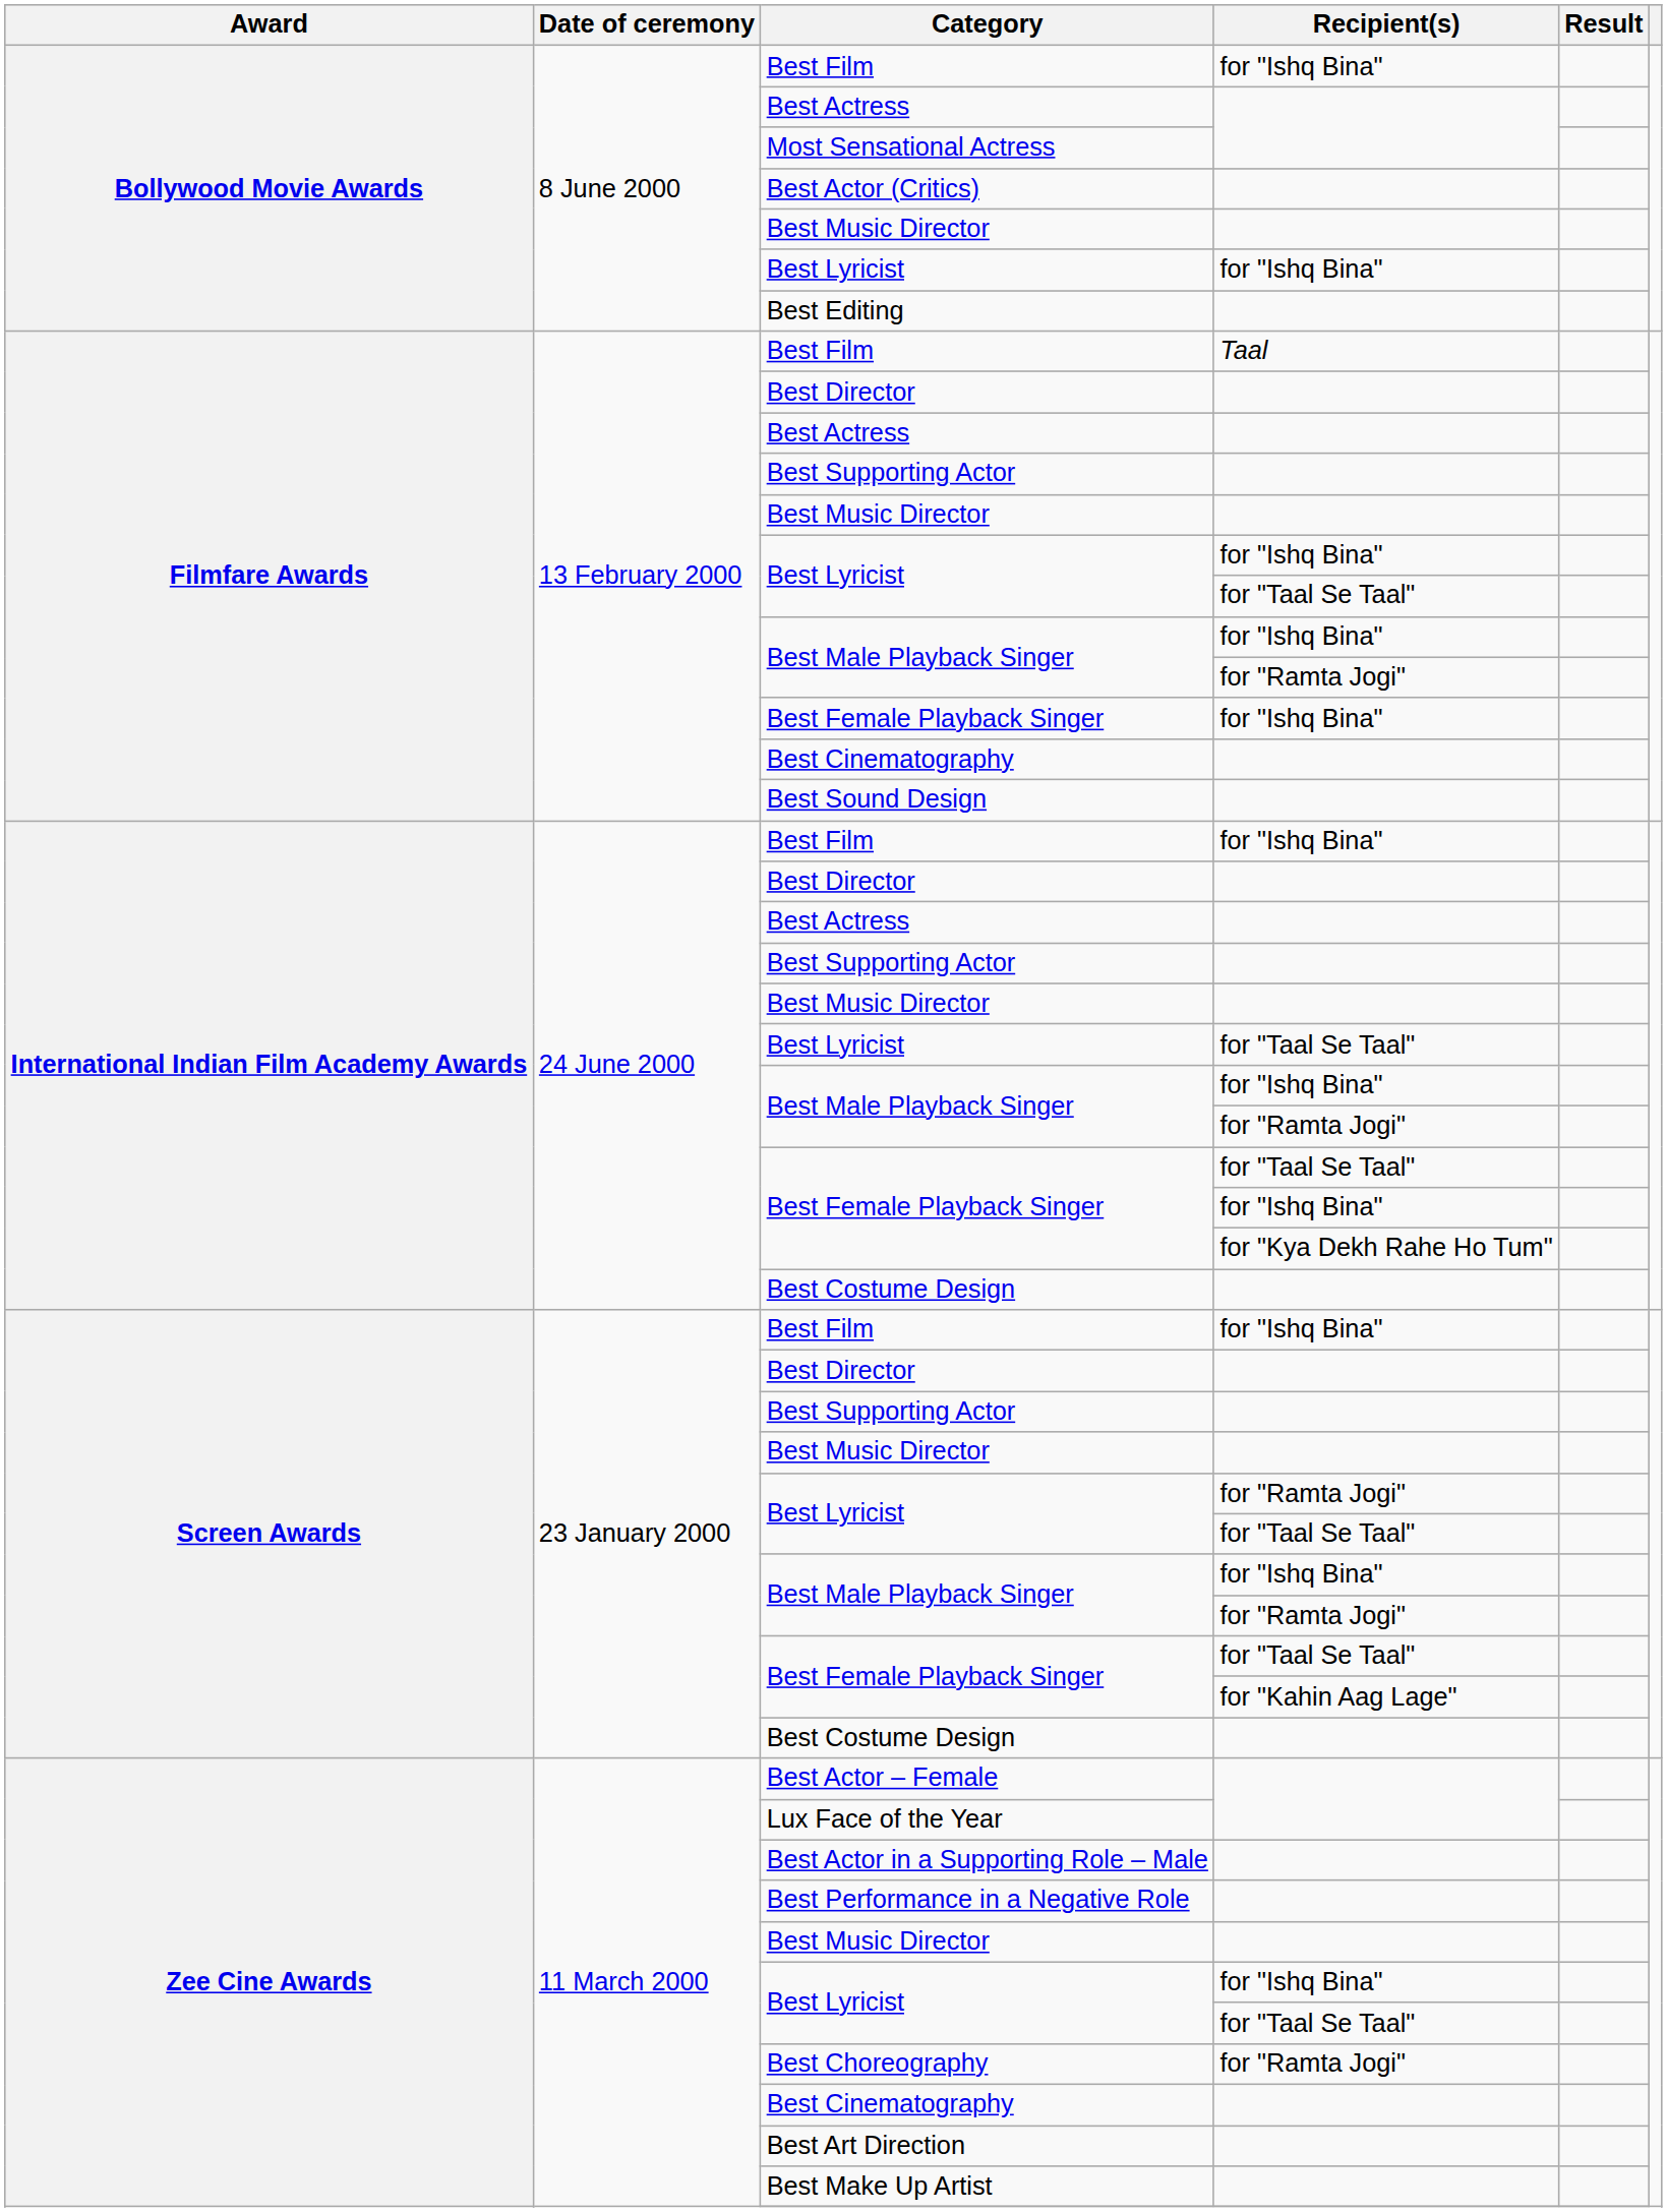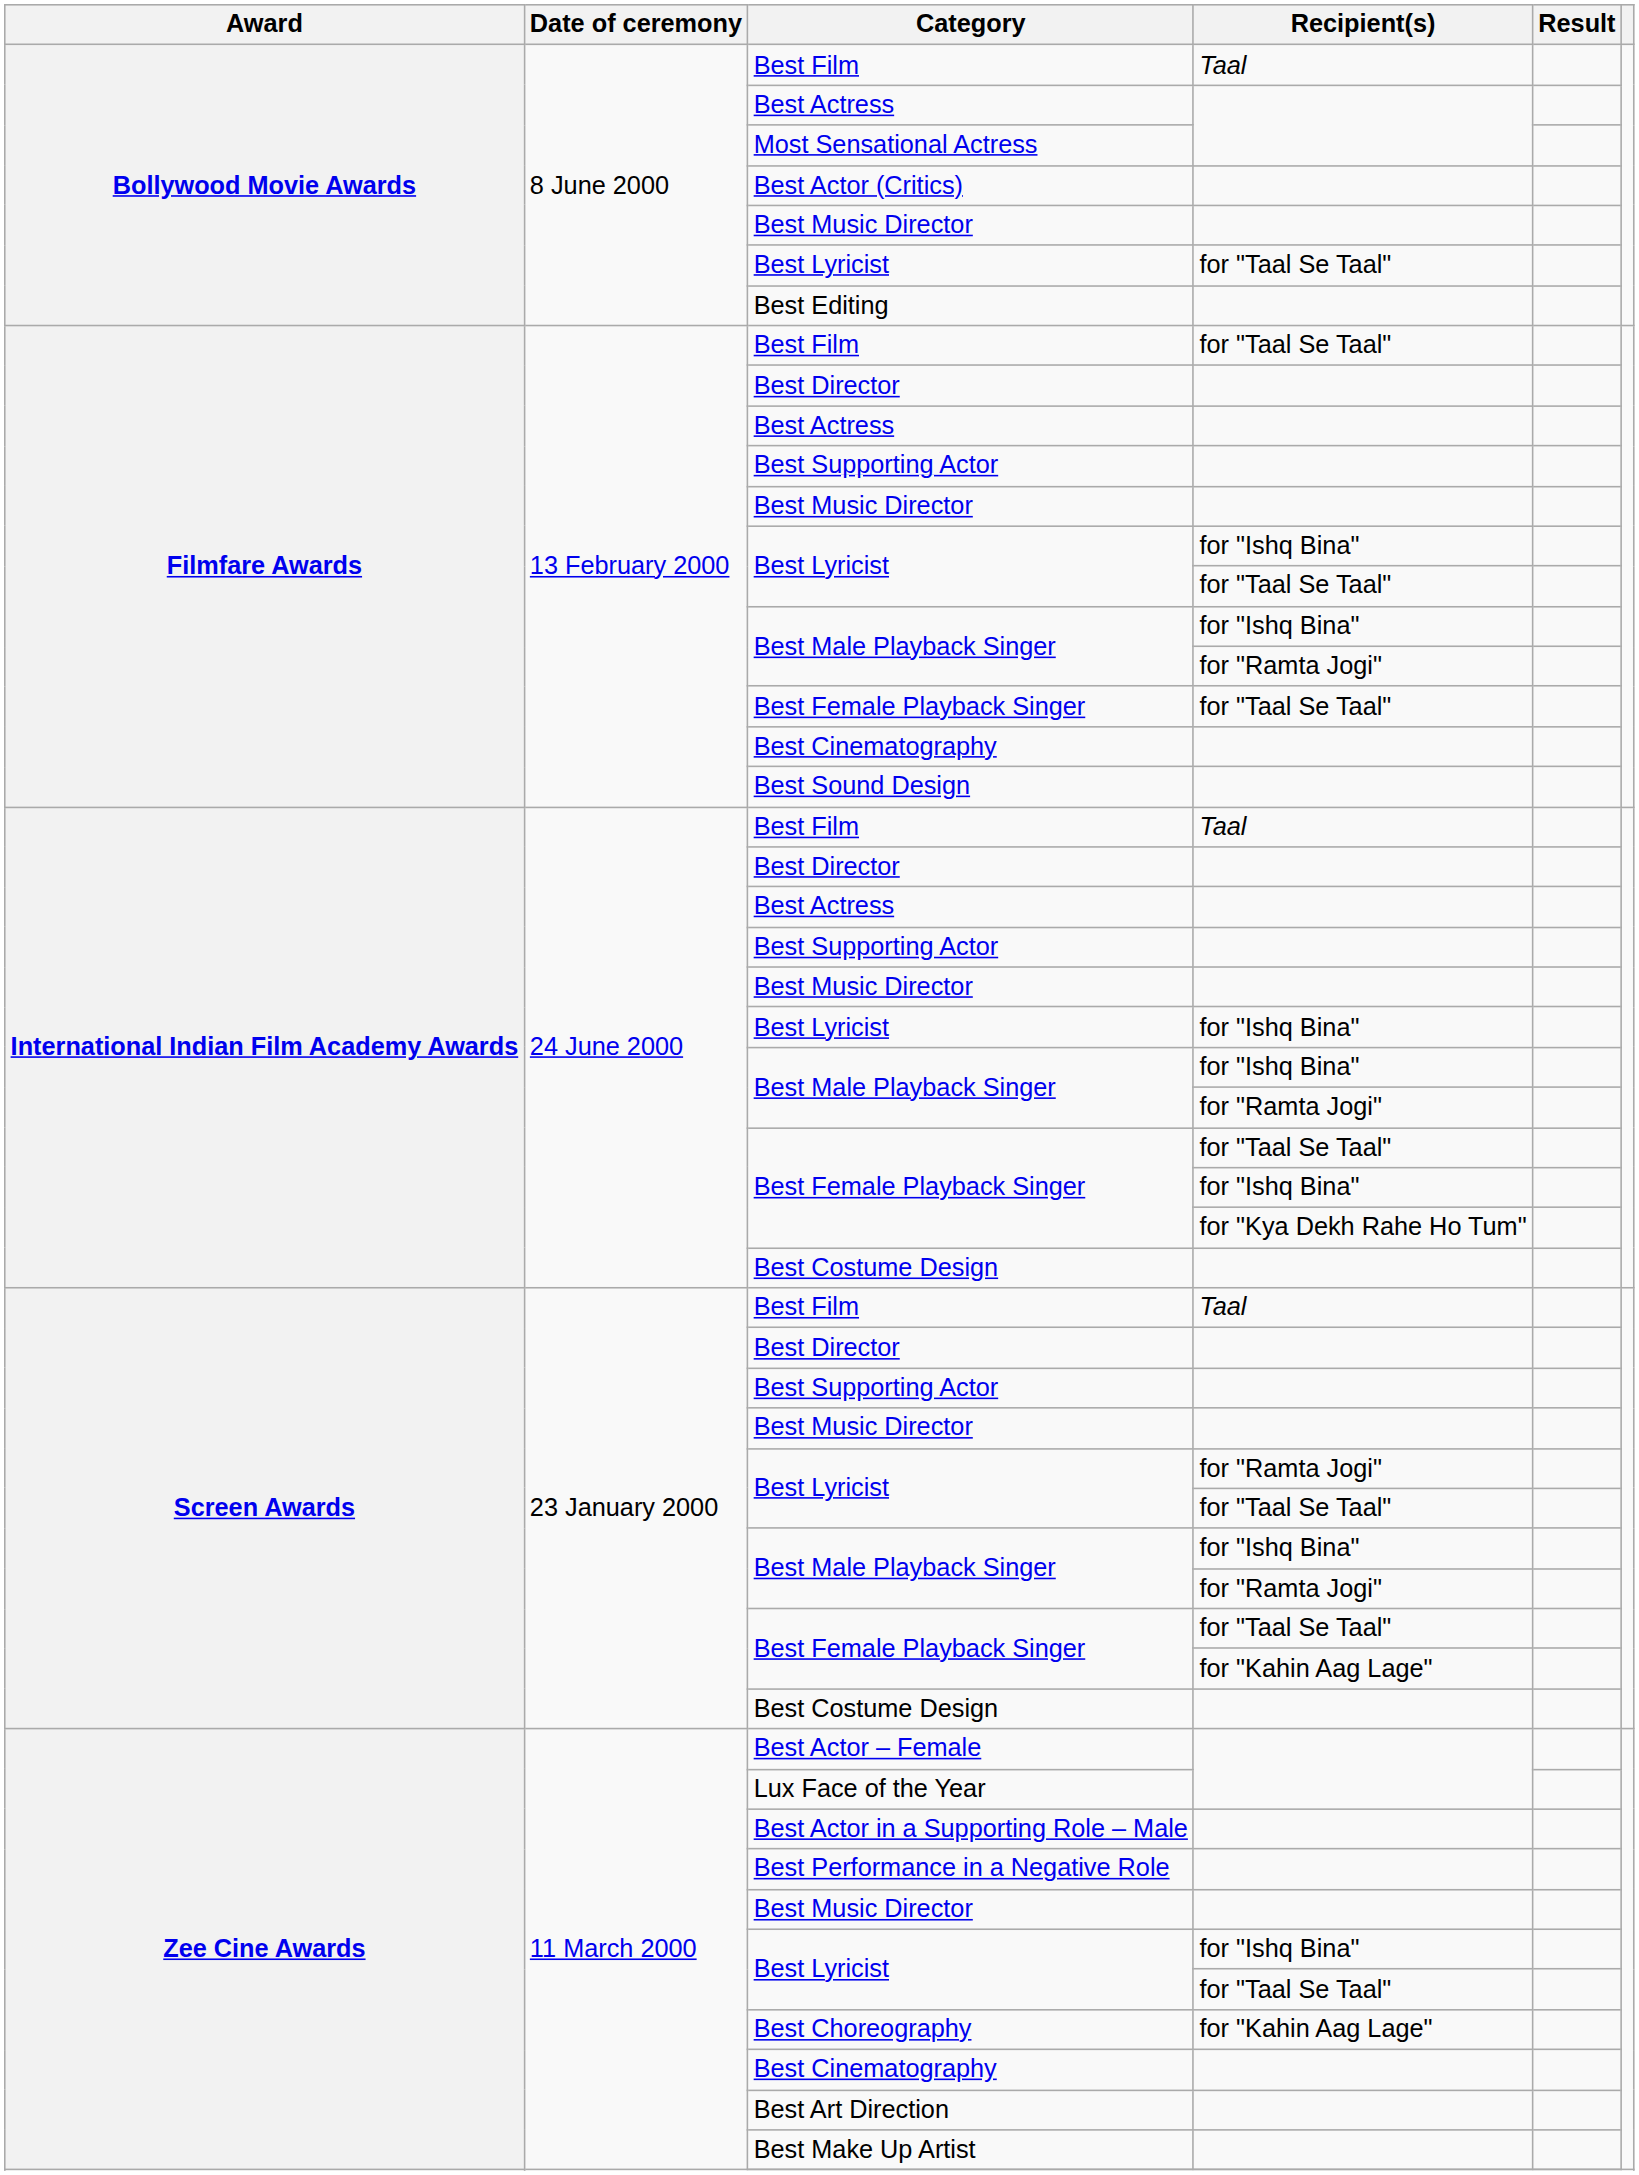Bollywood Movie Awards / Best Film | Recipient(s): for "Ishq Bina" -> Taal
Bollywood Movie Awards / Best Lyricist | Recipient(s): for "Ishq Bina" -> for "Taal Se Taal"
Filmfare Awards / Best Film | Recipient(s): Taal -> for "Taal Se Taal"
Filmfare Awards / Best Female Playback Singer | Recipient(s): for "Ishq Bina" -> for "Taal Se Taal"
International Indian Film Academy Awards / Best Film | Recipient(s): for "Ishq Bina" -> Taal
International Indian Film Academy Awards / Best Lyricist | Recipient(s): for "Taal Se Taal" -> for "Ishq Bina"
Screen Awards / Best Film | Recipient(s): for "Ishq Bina" -> Taal
Best Choreography | Recipient(s): for "Ramta Jogi" -> for "Kahin Aag Lage"
